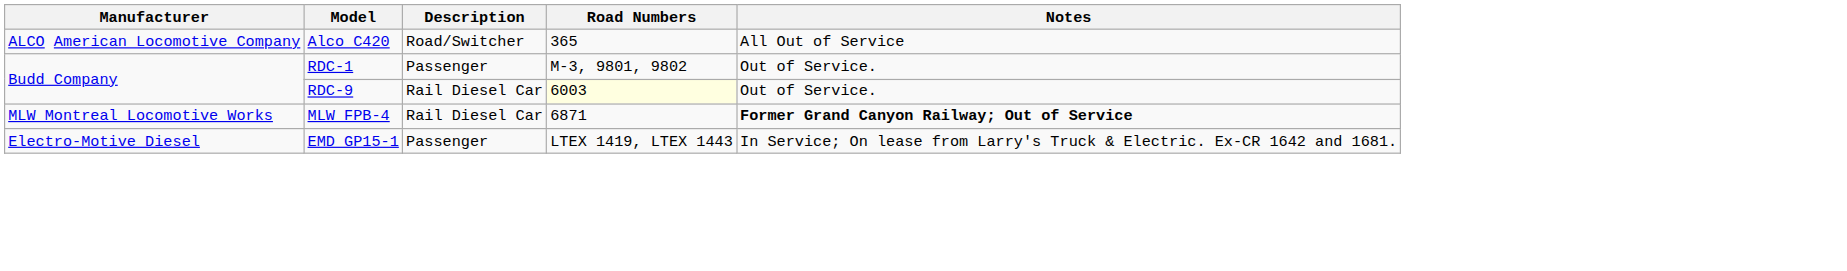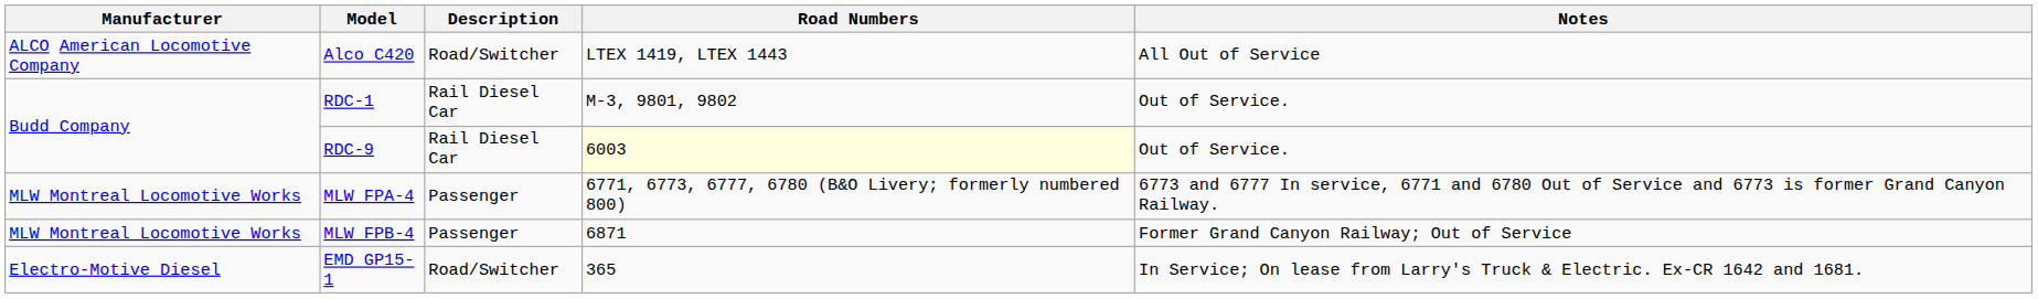Alco C420 | Road Numbers: 365 -> LTEX 1419, LTEX 1443
RDC-1 | Description: Passenger -> Rail Diesel Car
+ row: MLW Montreal Locomotive Works | MLW FPA-4 | Passenger | 6771, 6773, 6777, 6780 (B&O Livery; formerly numbered 800) | 6773 and 6777 In service, 6771 and 6780 Out of Service and 6773 is former Grand Canyon Railway.
MLW FPB-4 | Description: Rail Diesel Car -> Passenger
MLW FPB-4 | Notes: bold -> normal
EMD GP15-1 | Description: Passenger -> Road/Switcher
EMD GP15-1 | Road Numbers: LTEX 1419, LTEX 1443 -> 365
